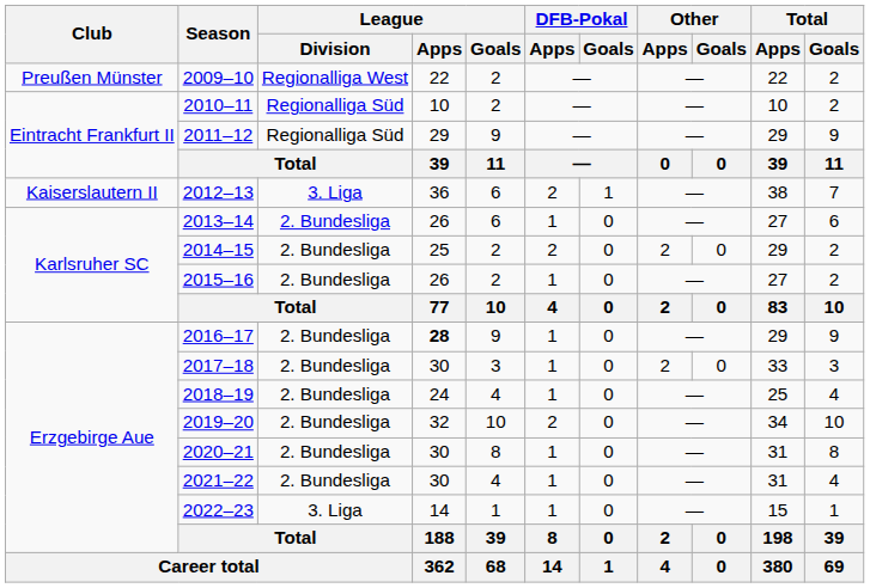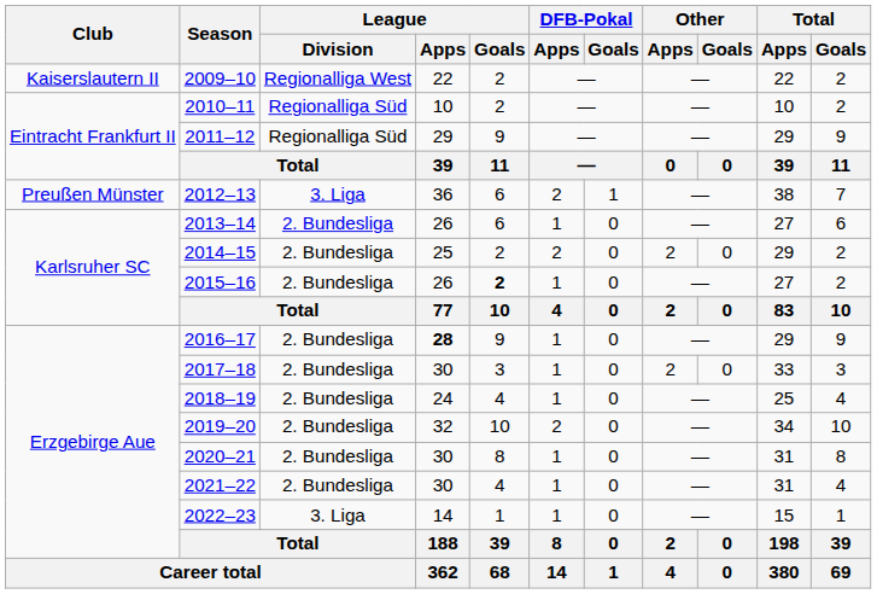2009–10 | Club: Preußen Münster -> Kaiserslautern II
2012–13 | Club: Kaiserslautern II -> Preußen Münster
2015–16 | League / Goals: normal -> bold
